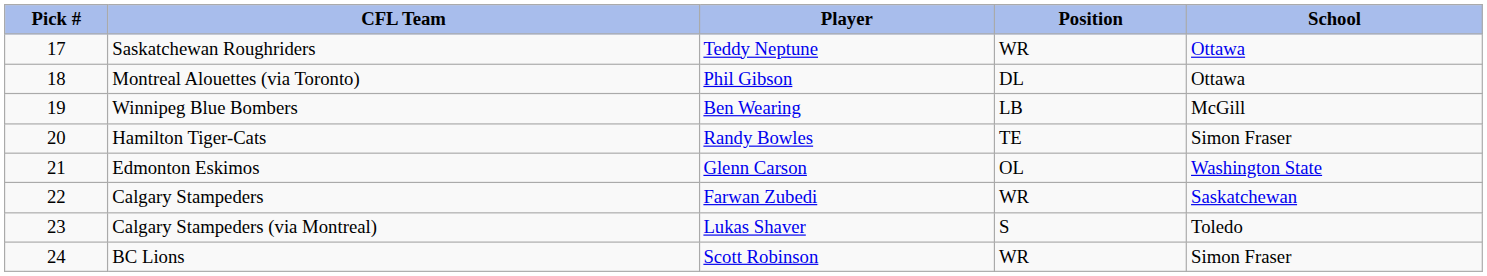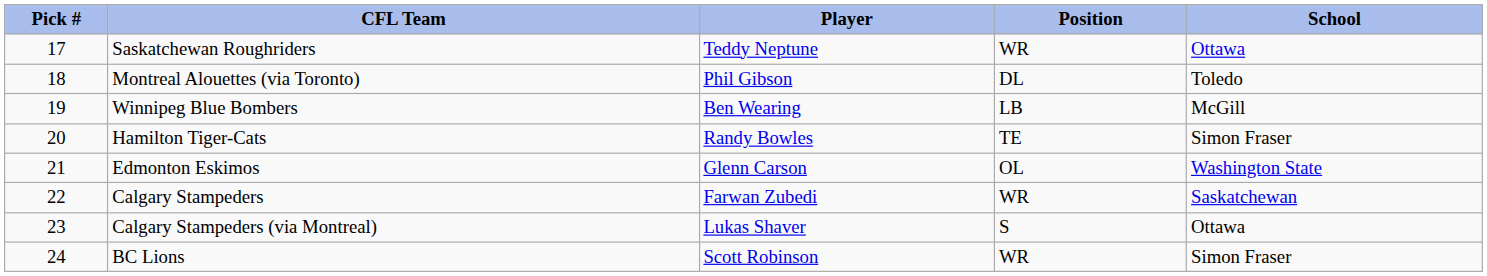Montreal Alouettes (via Toronto) | School: Ottawa -> Toledo
Calgary Stampeders (via Montreal) | School: Toledo -> Ottawa
